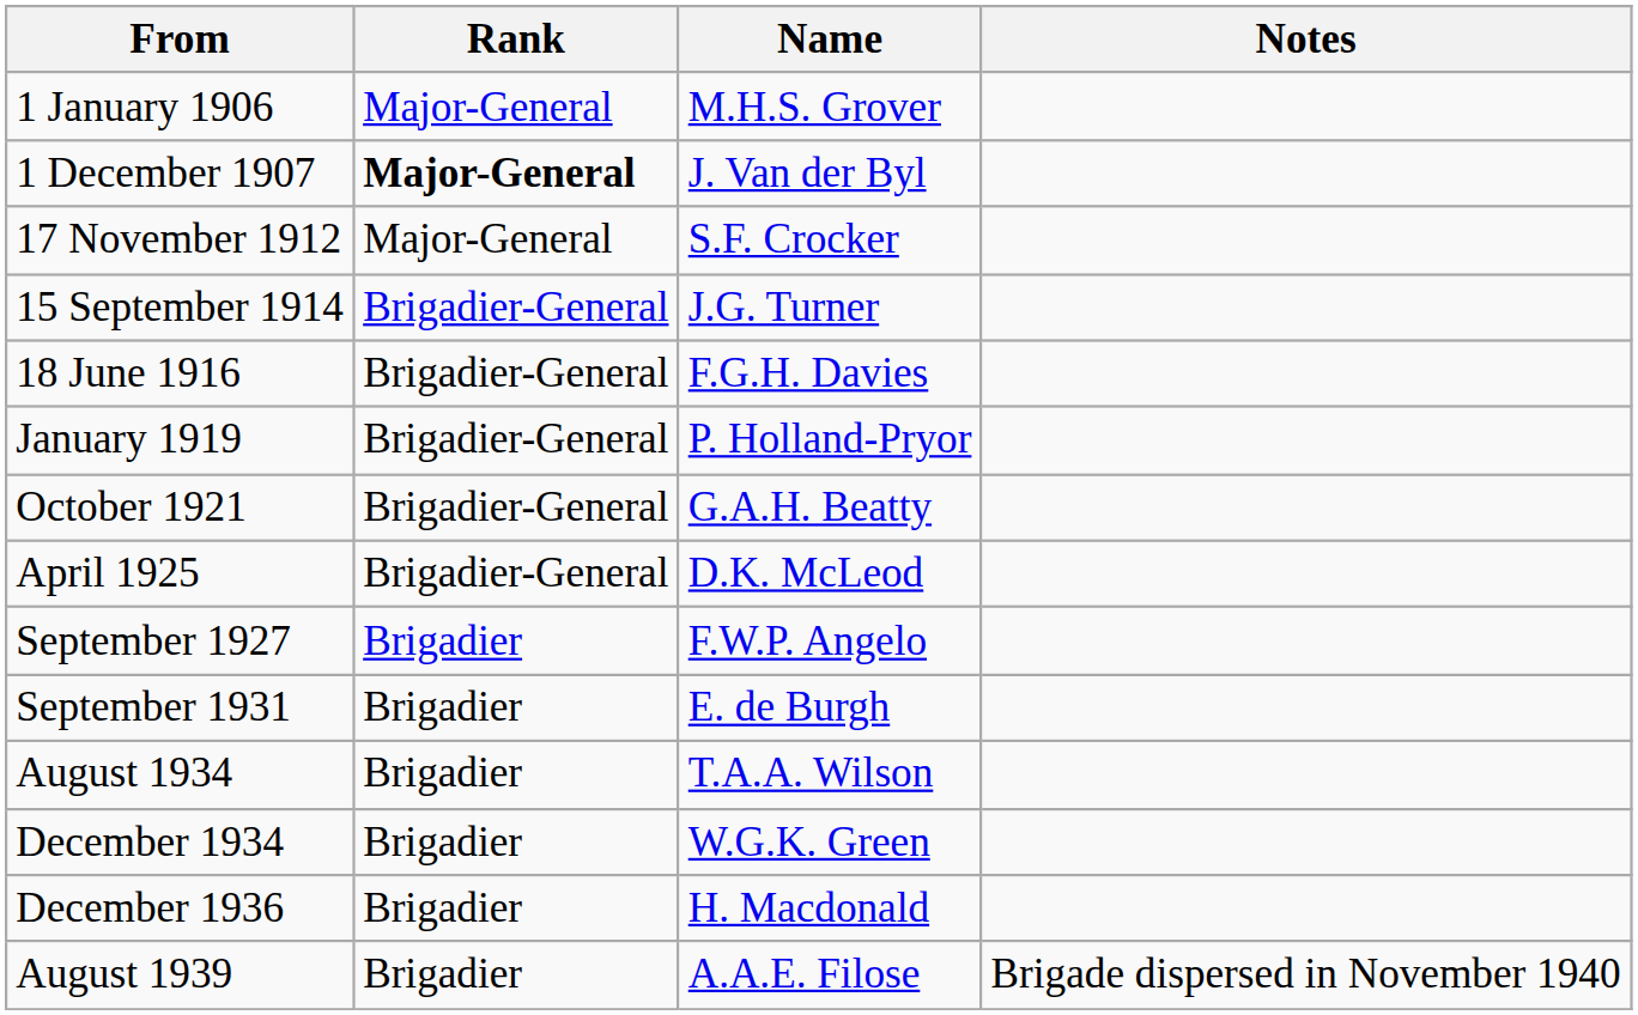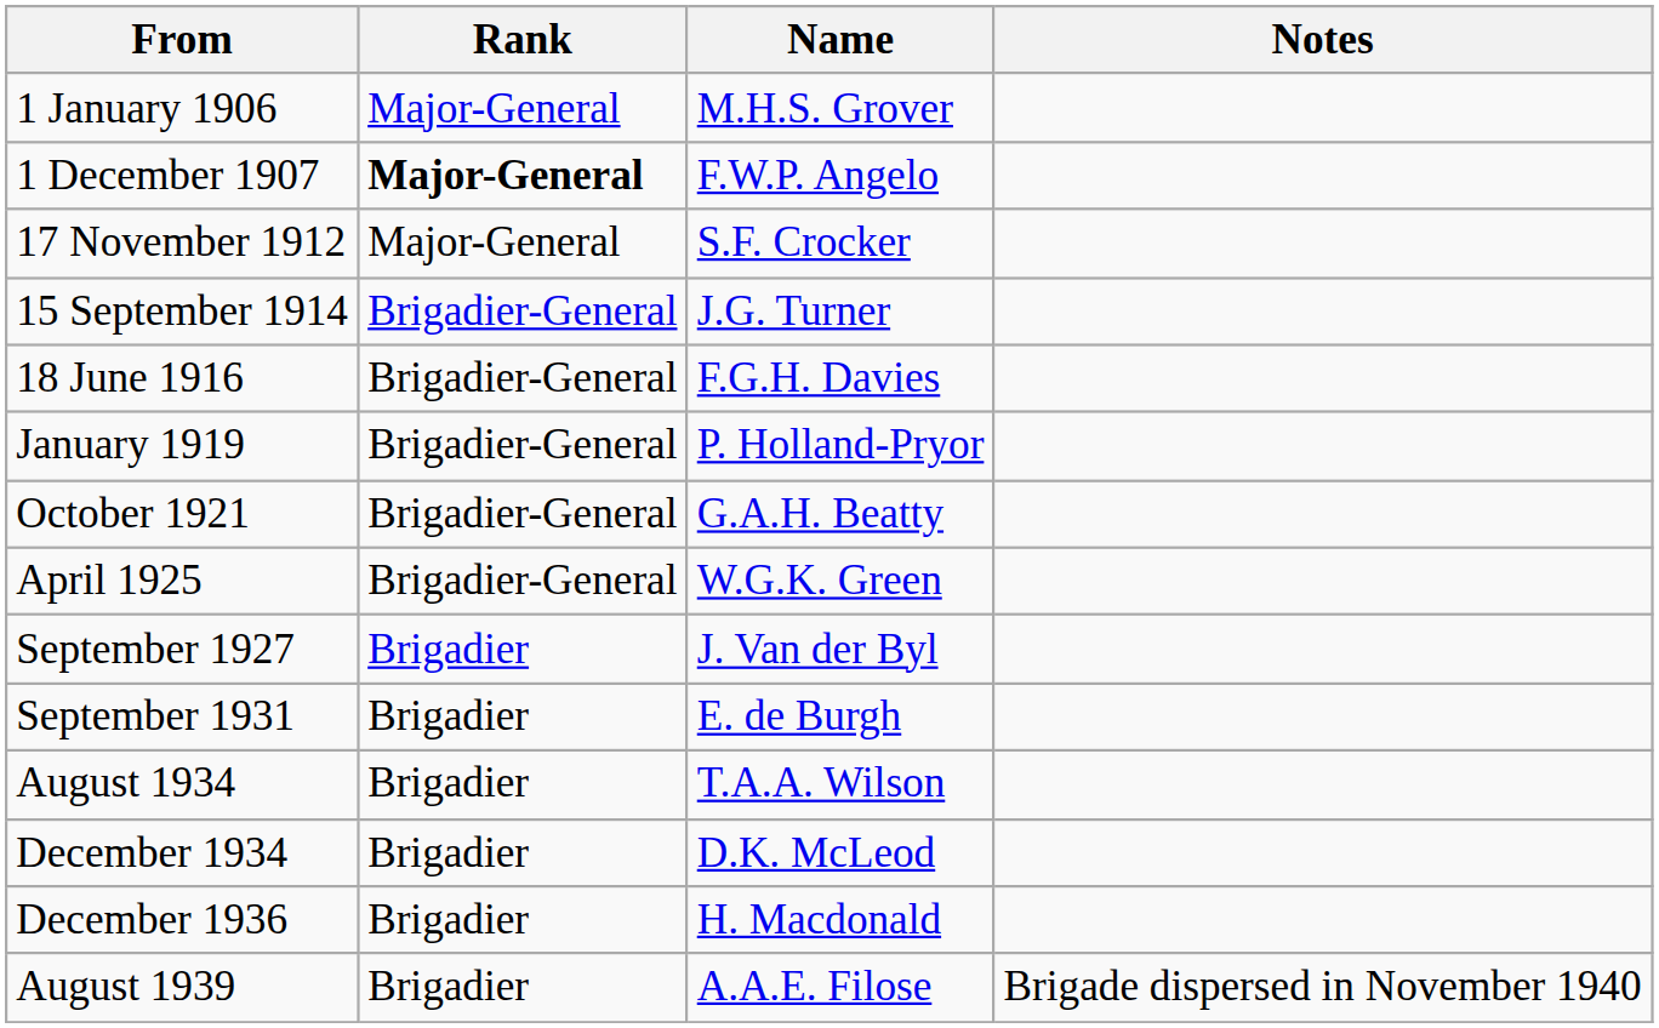1 December 1907 | Name: J. Van der Byl -> F.W.P. Angelo
April 1925 | Name: D.K. McLeod -> W.G.K. Green
September 1927 | Name: F.W.P. Angelo -> J. Van der Byl
December 1934 | Name: W.G.K. Green -> D.K. McLeod
